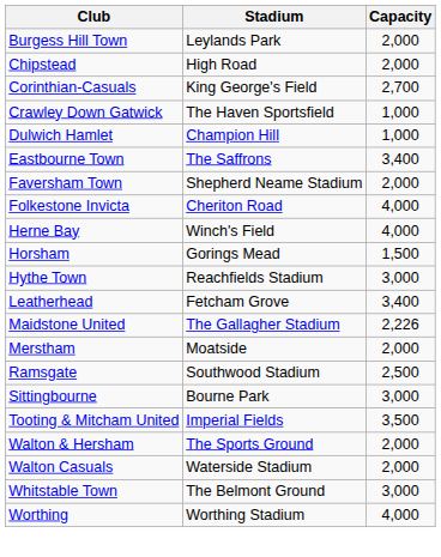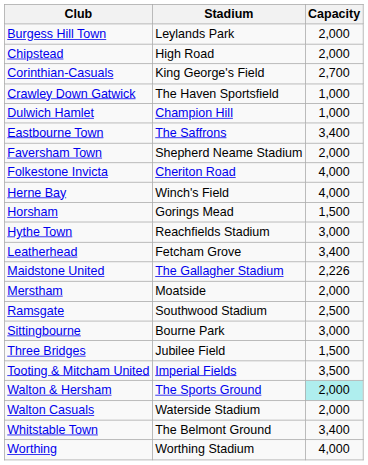+ row: Three Bridges | Jubilee Field | 1,500
Walton & Hersham | Capacity: no background -> paleturquoise background
Whitstable Town | Capacity: 3,000 -> 3,400
